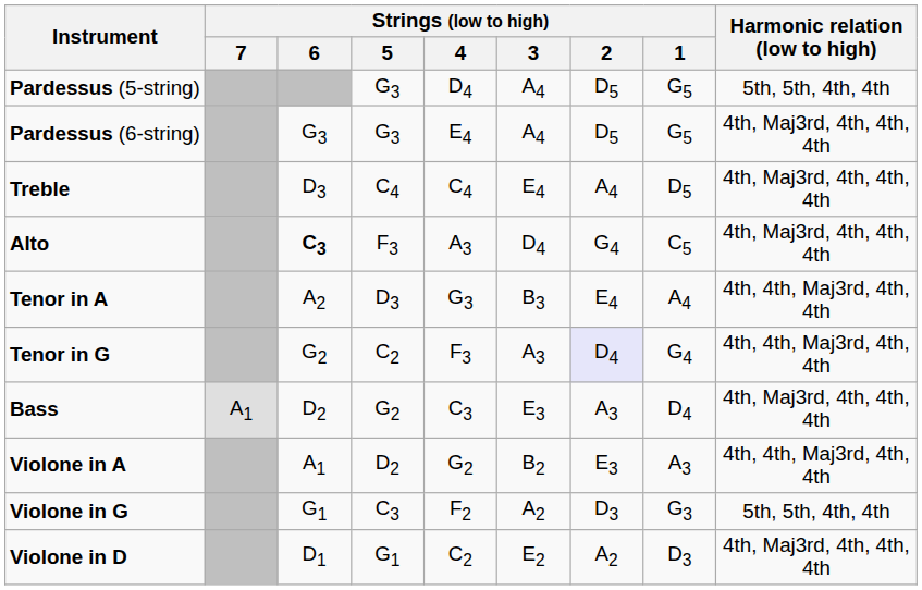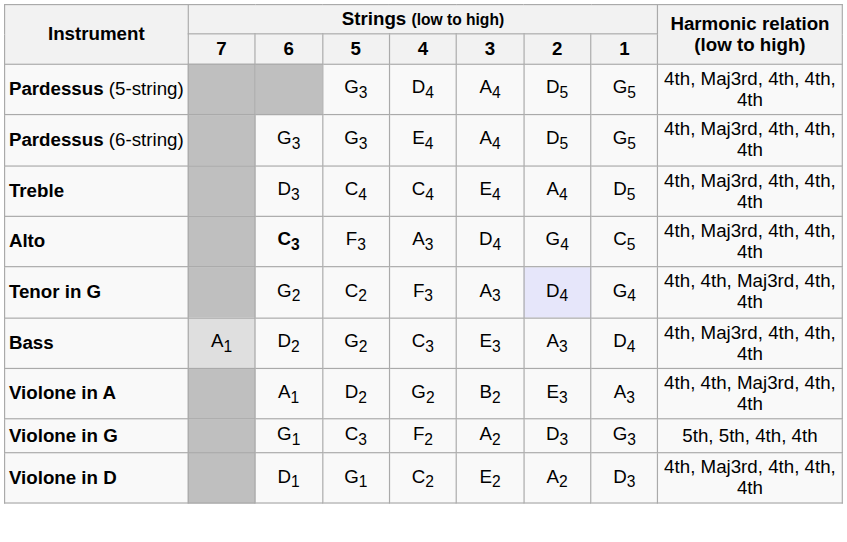Pardessus (5-string) | Harmonic relation (low to high): 5th, 5th, 4th, 4th -> 4th, Maj3rd, 4th, 4th, 4th
- row: Tenor in A | A2 | D3 | G3 | B3 | E4 | A4 | 4th, 4th, Maj3rd, 4th, 4th
